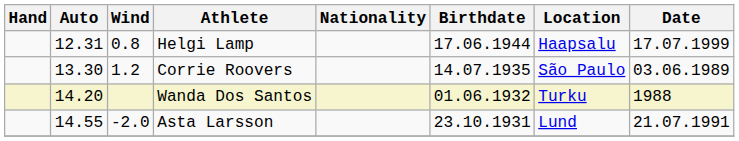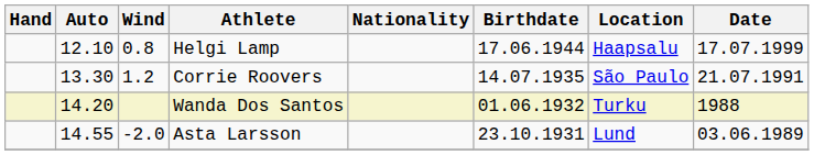Helgi Lamp | Auto: 12.31 -> 12.10
Corrie Roovers | Date: 03.06.1989 -> 21.07.1991
Asta Larsson | Date: 21.07.1991 -> 03.06.1989
